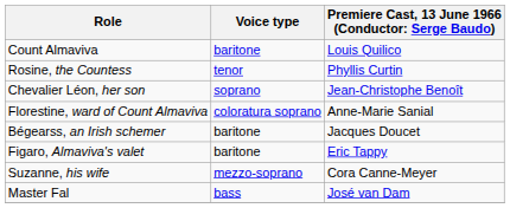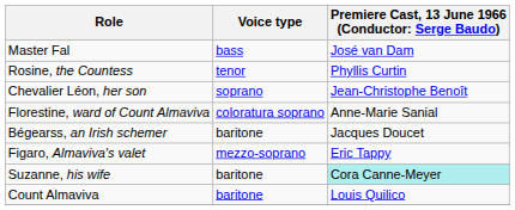rows swapped: Count Almaviva <-> Master Fal
Figaro, Almaviva's valet | Voice type: baritone -> mezzo-soprano
Suzanne, his wife | Voice type: mezzo-soprano -> baritone
Suzanne, his wife | column 3: no background -> paleturquoise background
